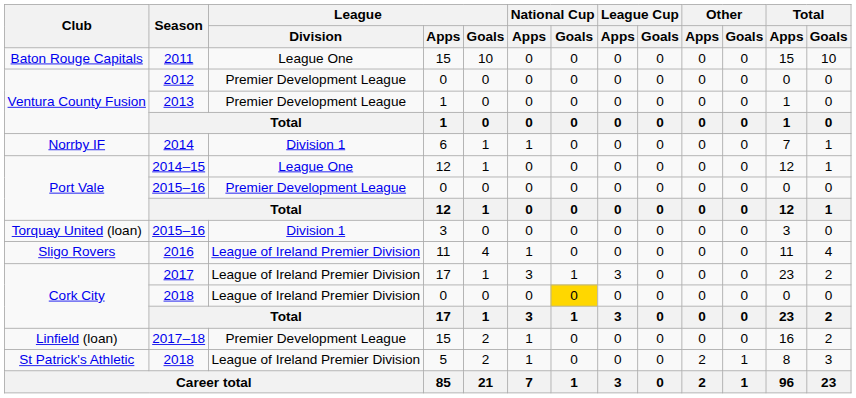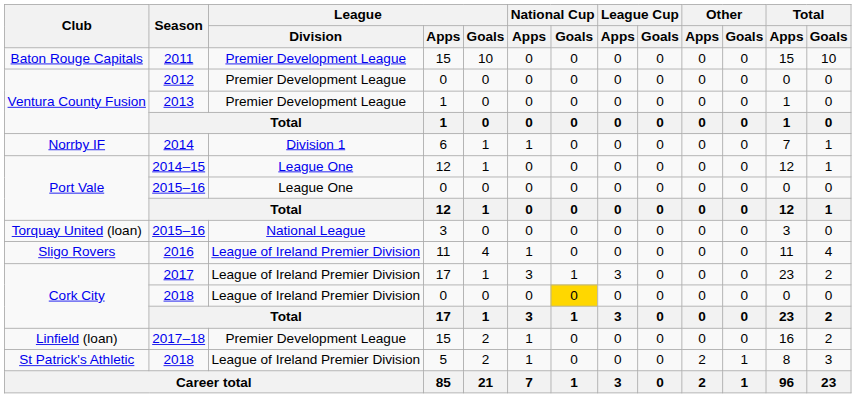2011 | League / Division: League One -> Premier Development League
Port Vale / 2015–16 | League / Division: Premier Development League -> League One
Torquay United (loan) / 2015–16 | League / Division: Division 1 -> National League
